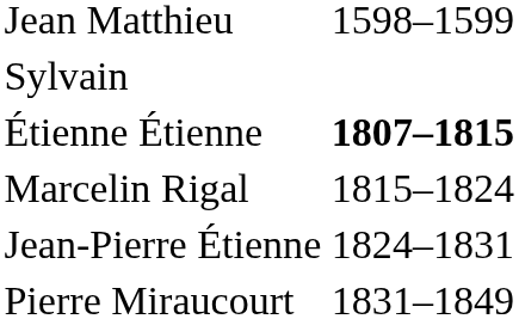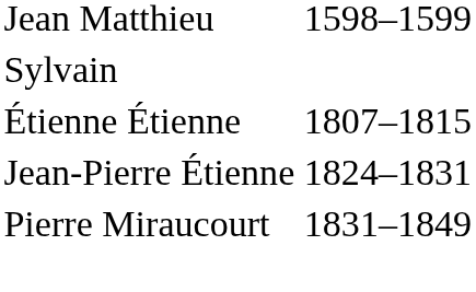Étienne Étienne | column 2: bold -> normal
- row: Marcelin Rigal | 1815–1824
